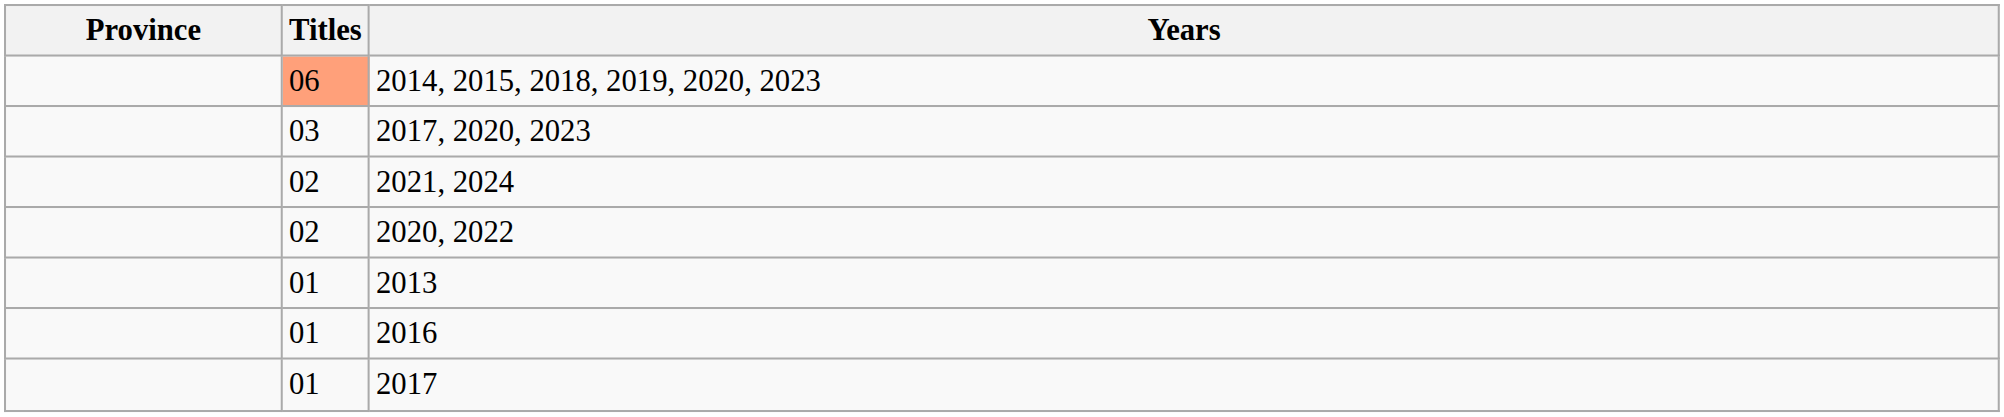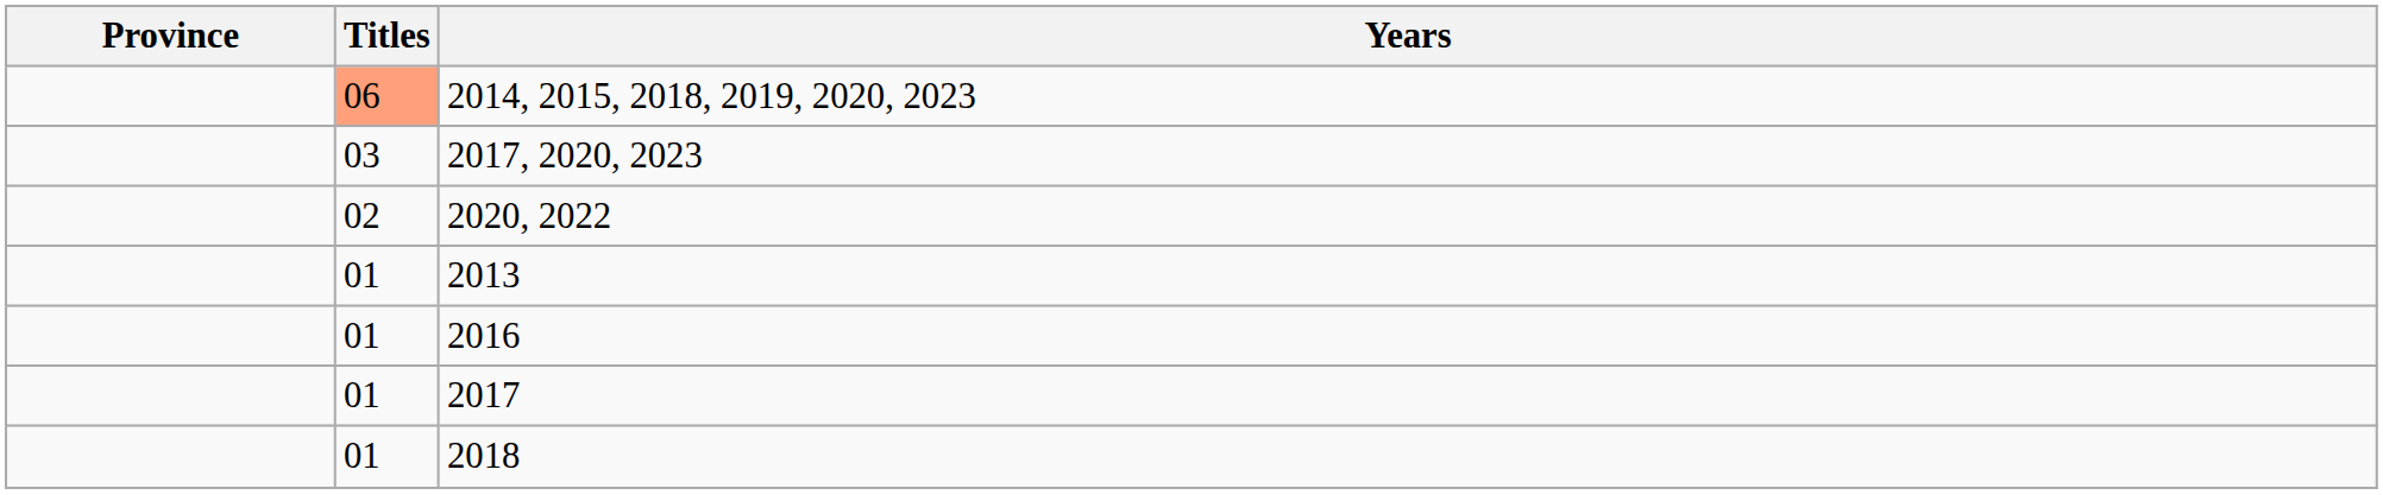- row: 02 | 2021, 2024
+ row: 01 | 2018
